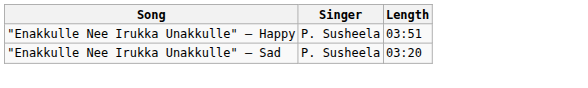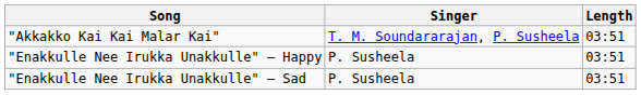+ row: "Akkakko Kai Kai Malar Kai" | T. M. Soundararajan, P. Susheela | 03:51
"Enakkulle Nee Irukka Unakkulle" — Sad | Length: 03:20 -> 03:51
